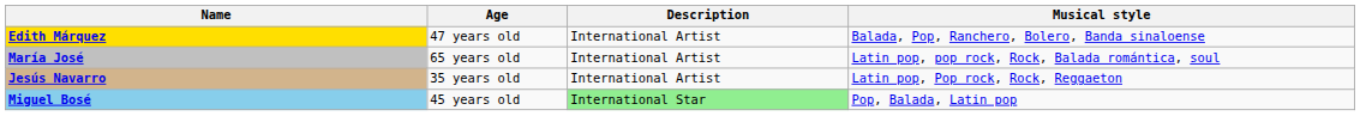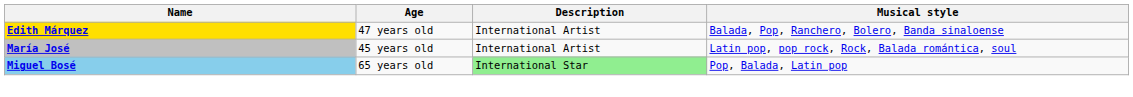María José | Age: 65 years old -> 45 years old
- row: Jesús Navarro | 35 years old | International Artist | Latin pop, Pop rock, Rock, Reggaeton
Miguel Bosé | Age: 45 years old -> 65 years old
